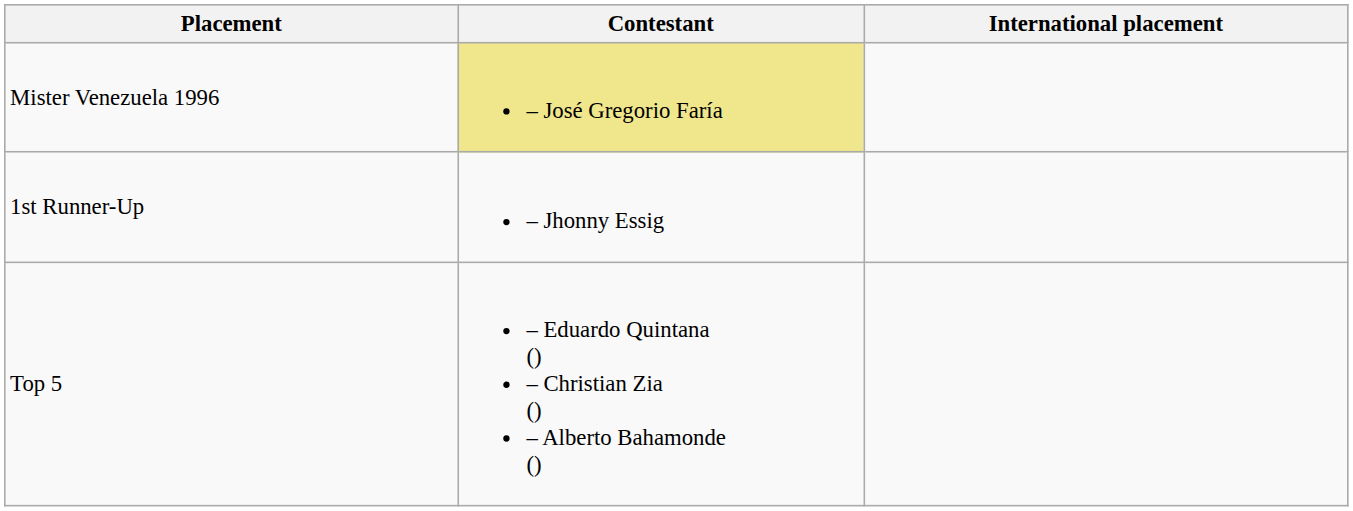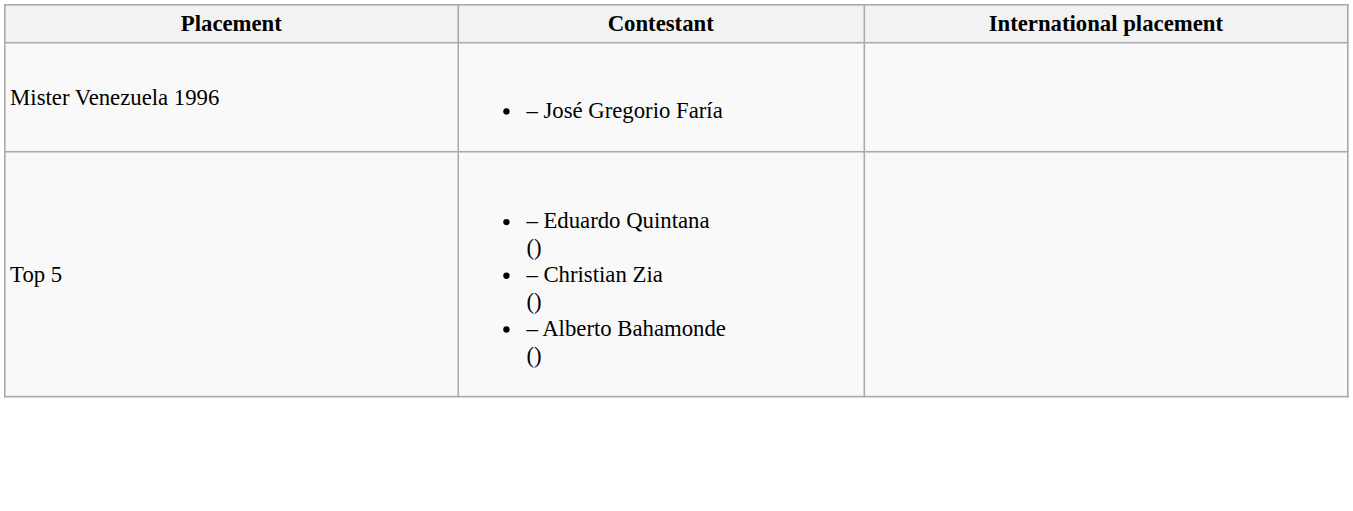Mister Venezuela 1996 | Contestant: khaki background -> no background
- row: 1st Runner-Up | – Jhonny Essig
